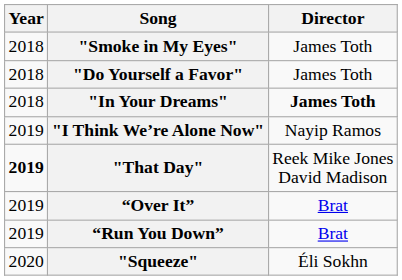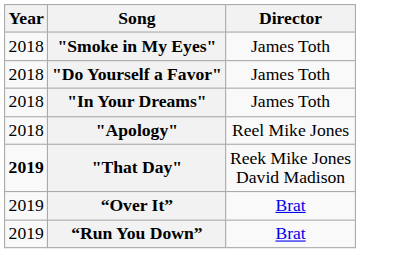"In Your Dreams" | Director: bold -> normal
+ row: 2018 | "Apology" | Reel Mike Jones
- row: 2019 | "I Think We’re Alone Now" | Nayip Ramos
- row: 2020 | "Squeeze" | Éli Sokhn
